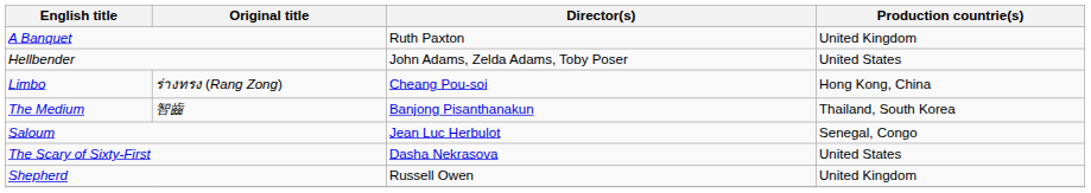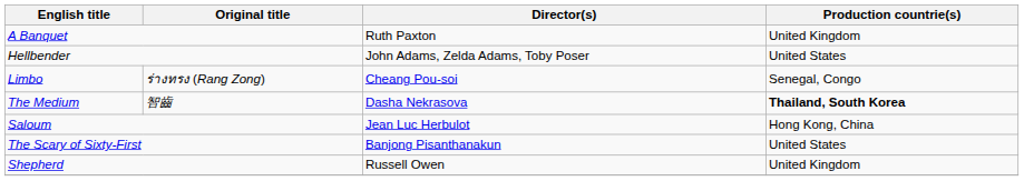Limbo | Production countrie(s): Hong Kong, China -> Senegal, Congo
The Medium | Director(s): Banjong Pisanthanakun -> Dasha Nekrasova
The Medium | Production countrie(s): normal -> bold
Saloum | Production countrie(s): Senegal, Congo -> Hong Kong, China
The Scary of Sixty-First | Director(s): Dasha Nekrasova -> Banjong Pisanthanakun
